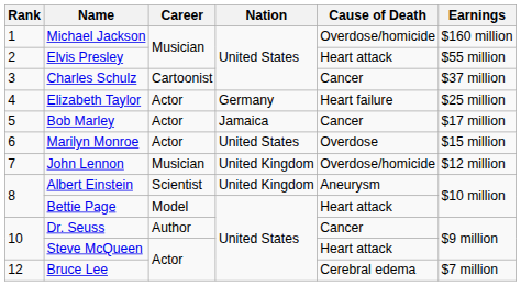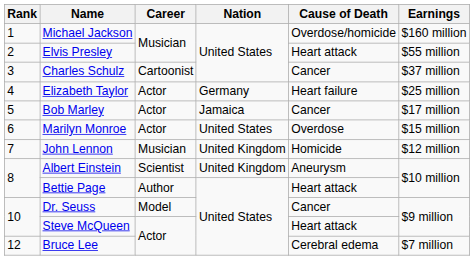John Lennon | Cause of Death: Overdose/homicide -> Homicide
Bettie Page | Career: Model -> Author
Dr. Seuss | Career: Author -> Model
